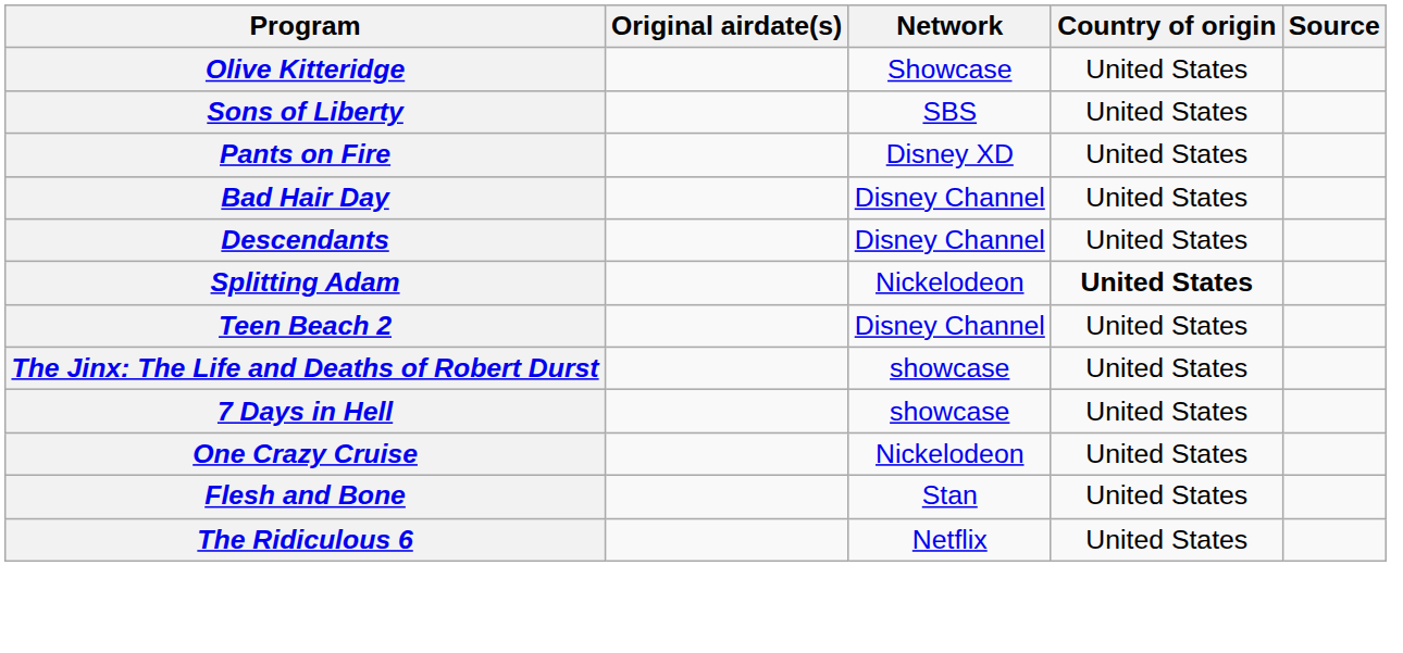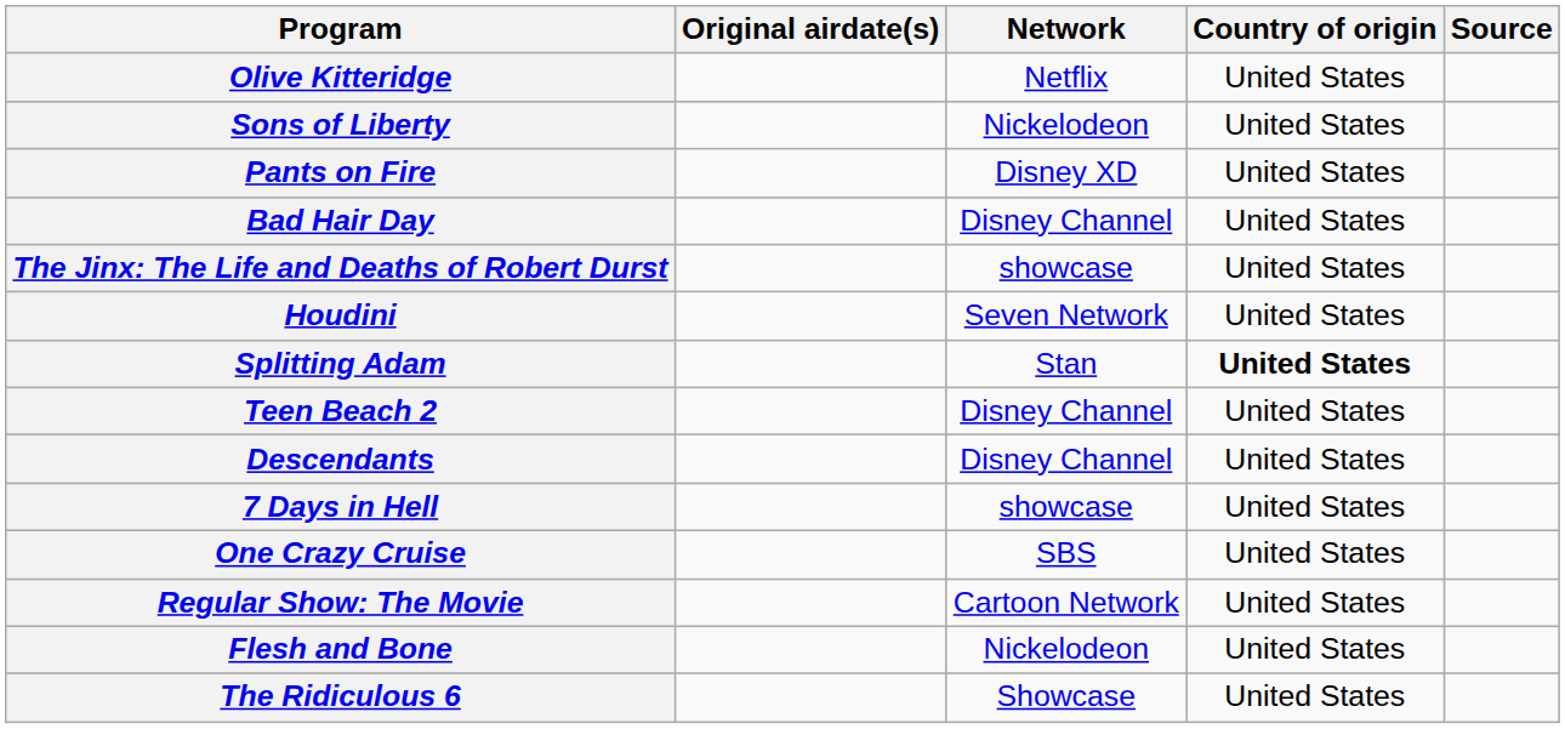Olive Kitteridge | Network: Showcase -> Netflix
Sons of Liberty | Network: SBS -> Nickelodeon
rows swapped: The Jinx: The Life and Deaths of Robert Durst <-> Descendants
+ row: Houdini | Seven Network | United States
Splitting Adam | Network: Nickelodeon -> Stan
One Crazy Cruise | Network: Nickelodeon -> SBS
+ row: Regular Show: The Movie | Cartoon Network | United States
Flesh and Bone | Network: Stan -> Nickelodeon
The Ridiculous 6 | Network: Netflix -> Showcase
